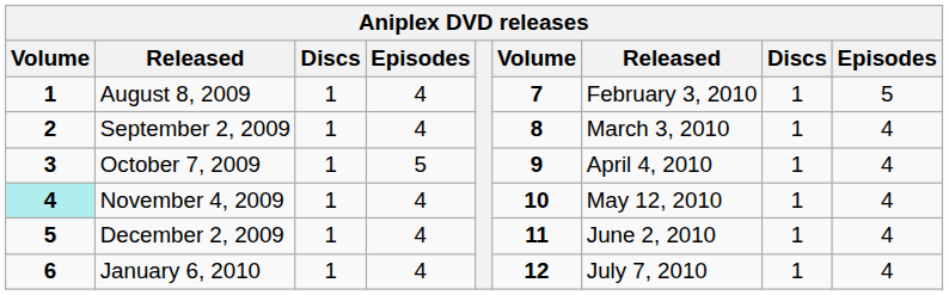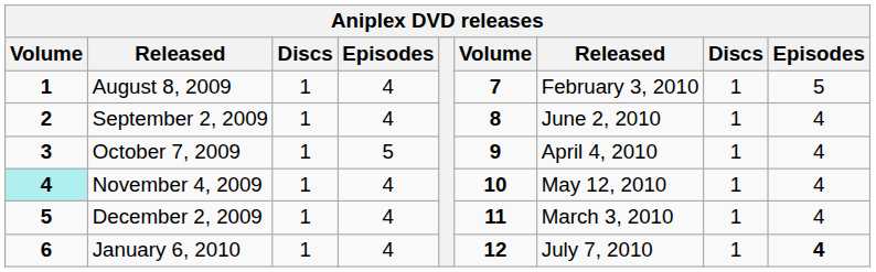September 2, 2009 | column 7: March 3, 2010 -> June 2, 2010
December 2, 2009 | column 7: June 2, 2010 -> March 3, 2010
January 6, 2010 | column 9: normal -> bold
